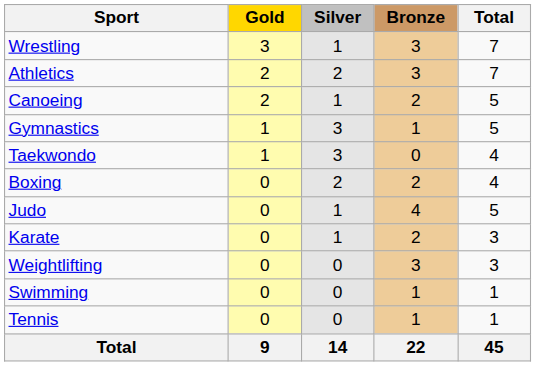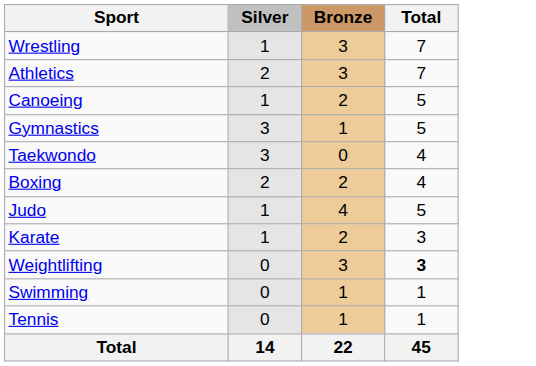- column: Gold | 3 | 2 | 2 | 1 | 1 | 0 | 0 | 0 | 0 | 0 | 0 | 9
Weightlifting | Total: normal -> bold
